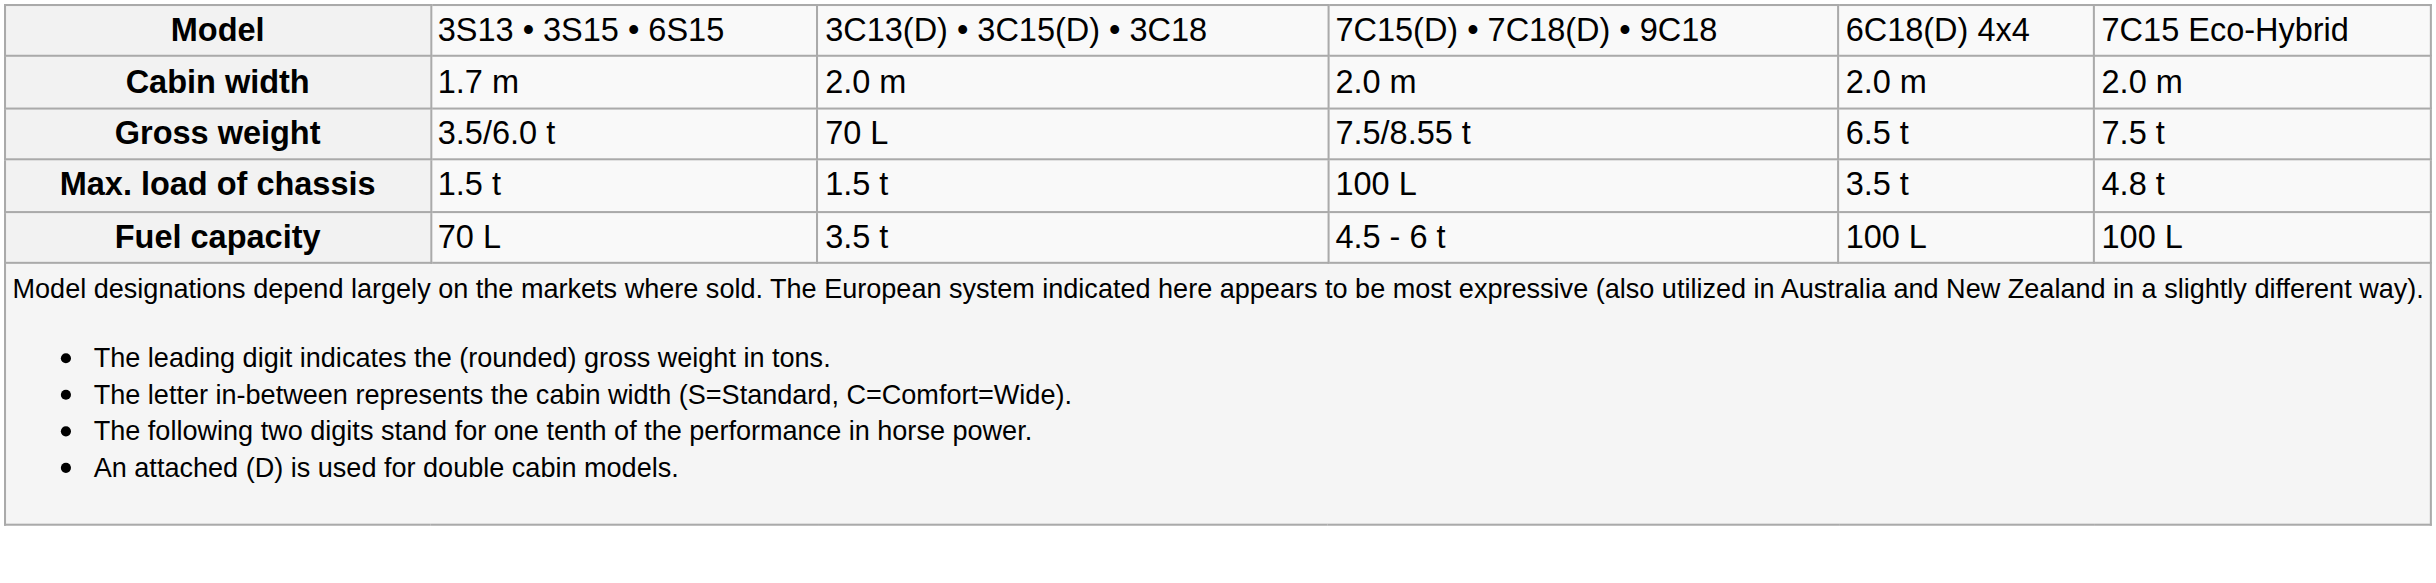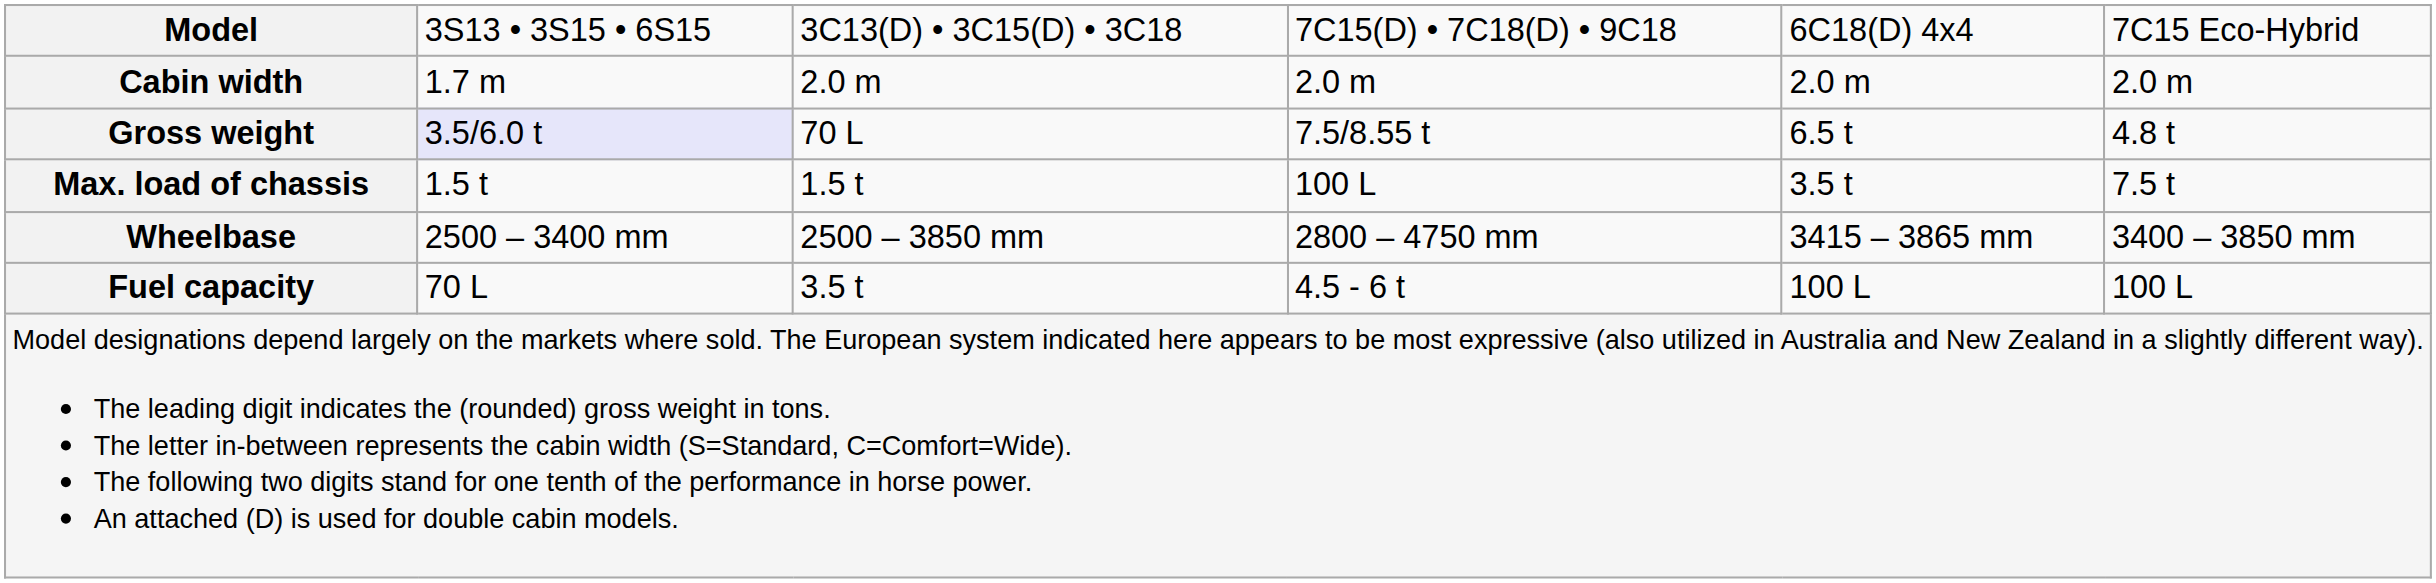Gross weight | column 2: no background -> lavender background
Gross weight | column 6: 7.5 t -> 4.8 t
Max. load of chassis | column 6: 4.8 t -> 7.5 t
+ row: Wheelbase | 2500 – 3400 mm | 2500 – 3850 mm | 2800 – 4750 mm | 3415 – 3865 mm | 3400 – 3850 mm
